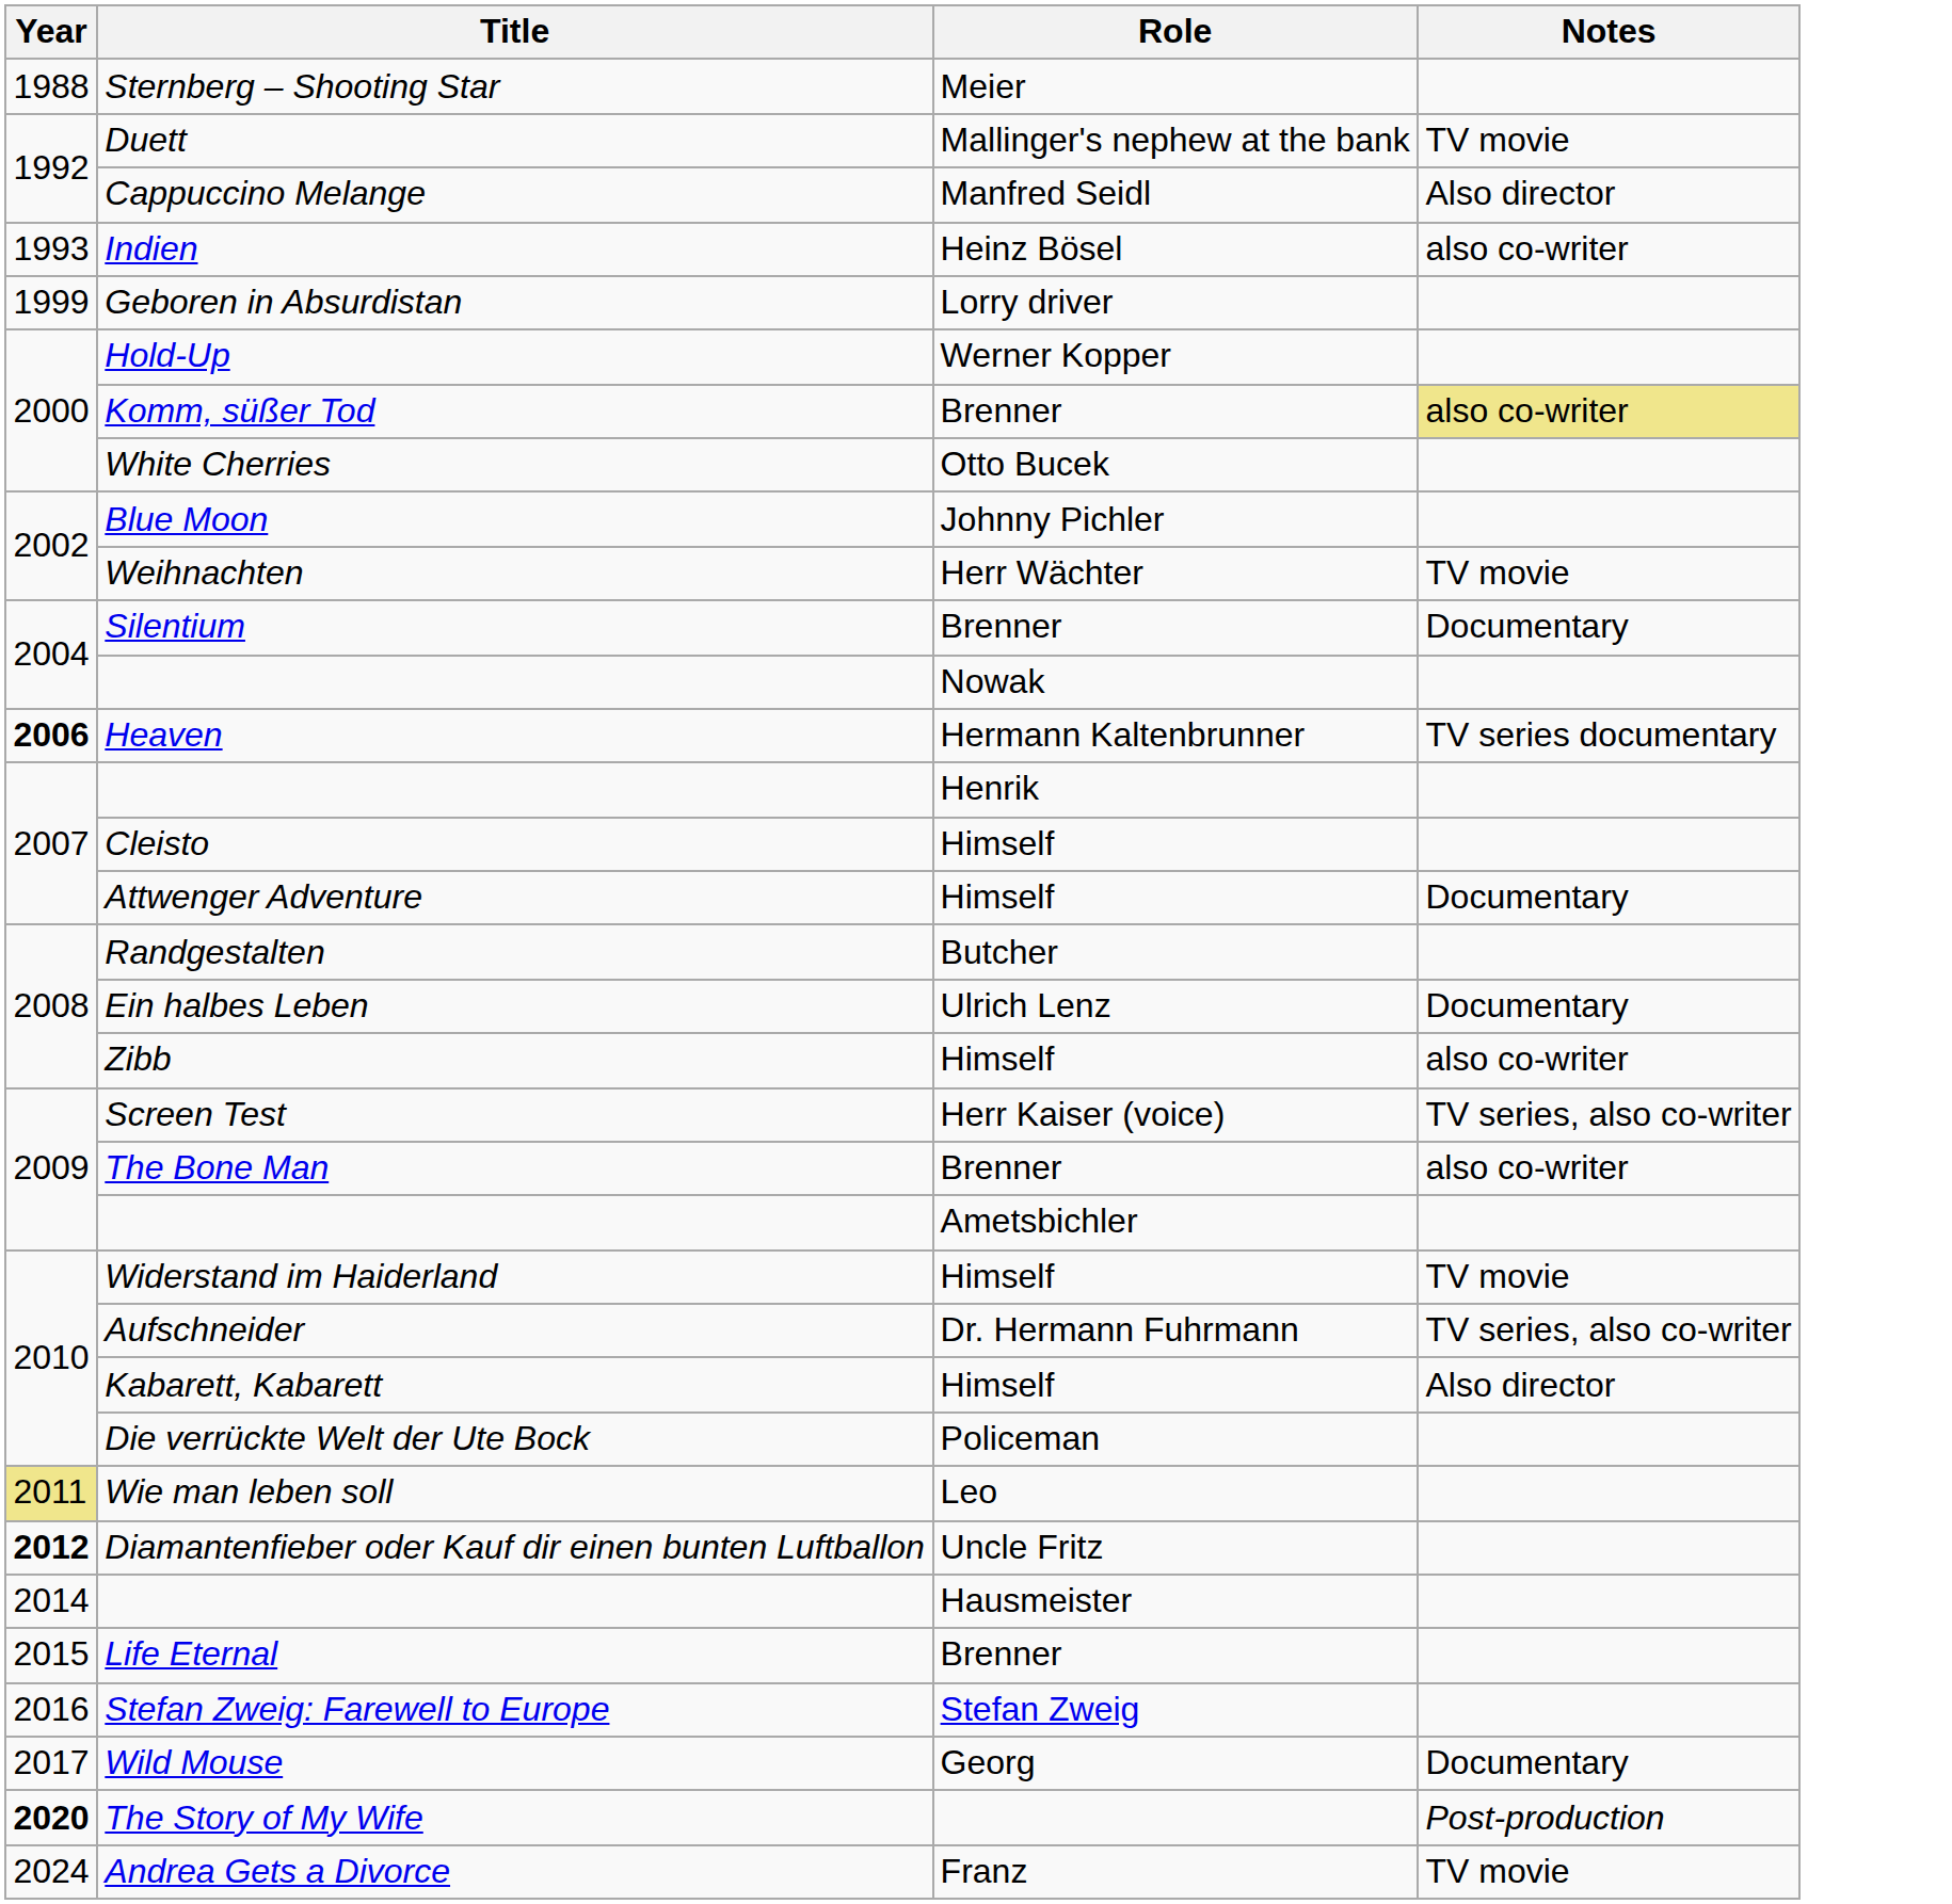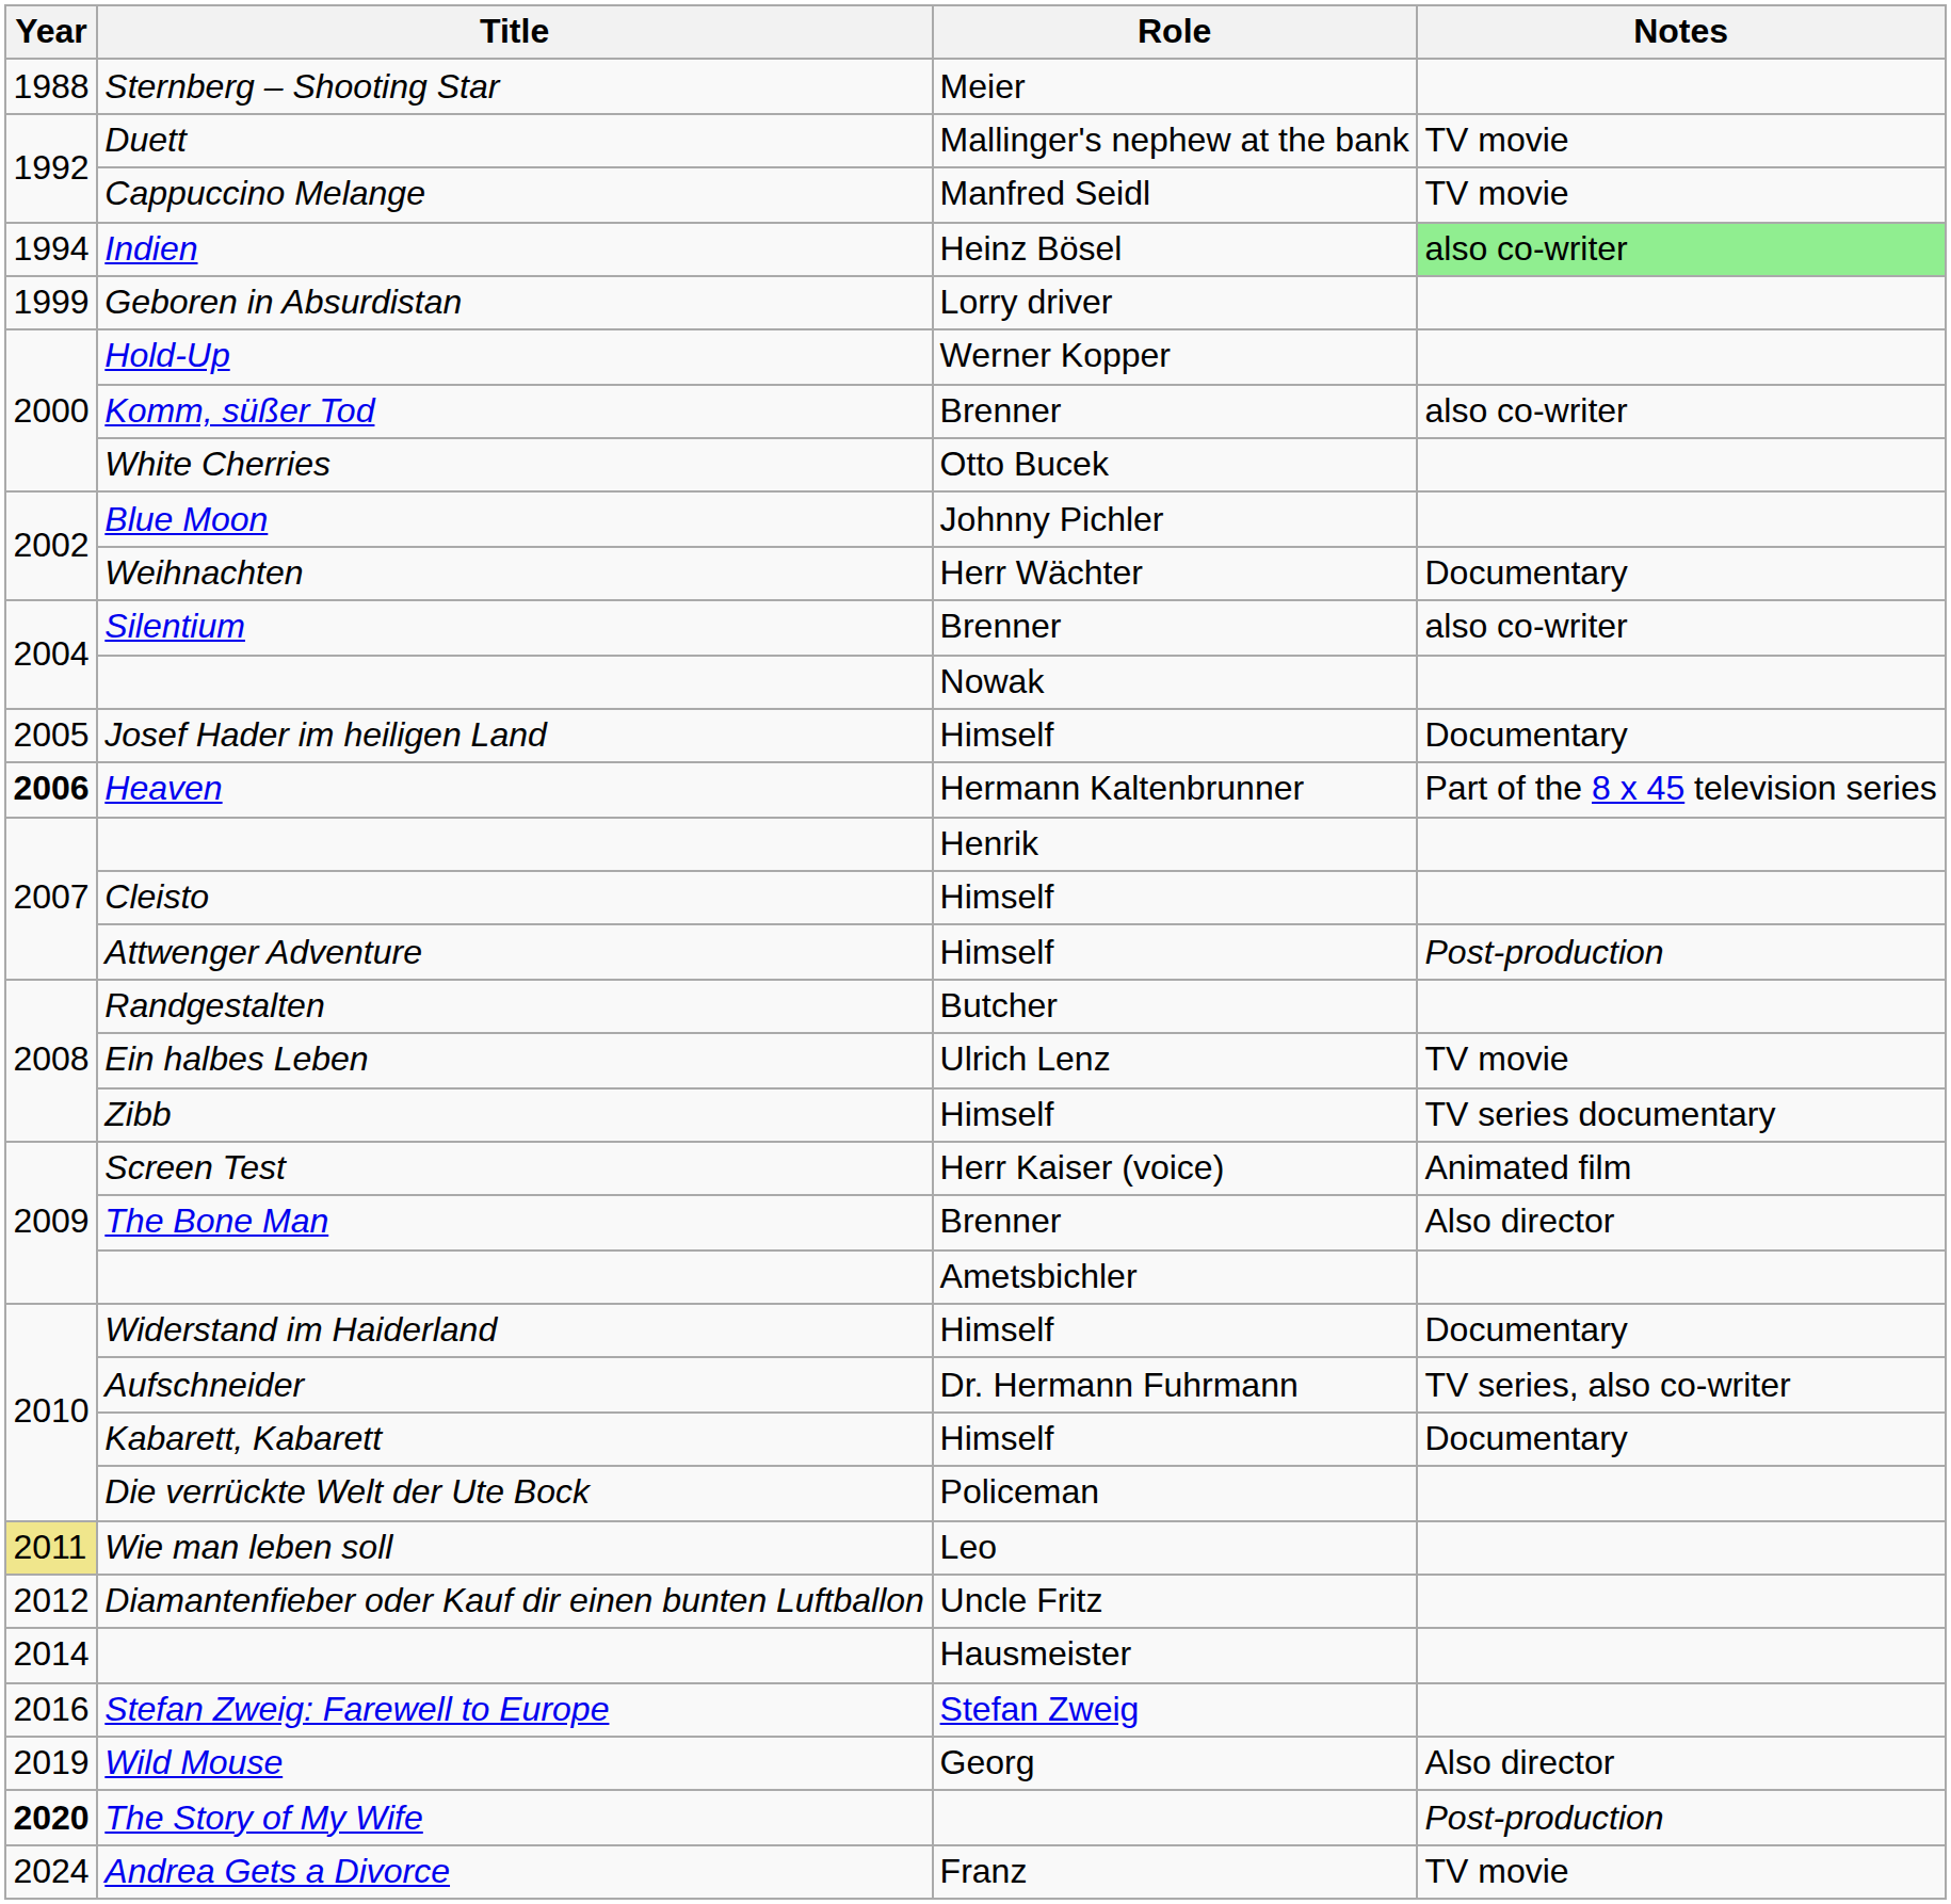Cappuccino Melange | Notes: Also director -> TV movie
Indien | Year: 1993 -> 1994
Indien | Notes: no background -> lightgreen background
Komm, süßer Tod | Notes: khaki background -> no background
Weihnachten | Notes: TV movie -> Documentary
Silentium | Notes: Documentary -> also co-writer
+ row: 2005 | Josef Hader im heiligen Land | Himself | Documentary
Heaven | Notes: TV series documentary -> Part of the 8 x 45 television series
Attwenger Adventure | Notes: Documentary -> Post-production
Ein halbes Leben | Notes: Documentary -> TV movie
Zibb | Notes: also co-writer -> TV series documentary
Screen Test | Notes: TV series, also co-writer -> Animated film
The Bone Man | Notes: also co-writer -> Also director
Widerstand im Haiderland | Notes: TV movie -> Documentary
Kabarett, Kabarett | Notes: Also director -> Documentary
Diamantenfieber oder Kauf dir einen bunten Luftballon | Year: bold -> normal
- row: 2015 | Life Eternal | Brenner
Wild Mouse | Year: 2017 -> 2019
Wild Mouse | Notes: Documentary -> Also director
